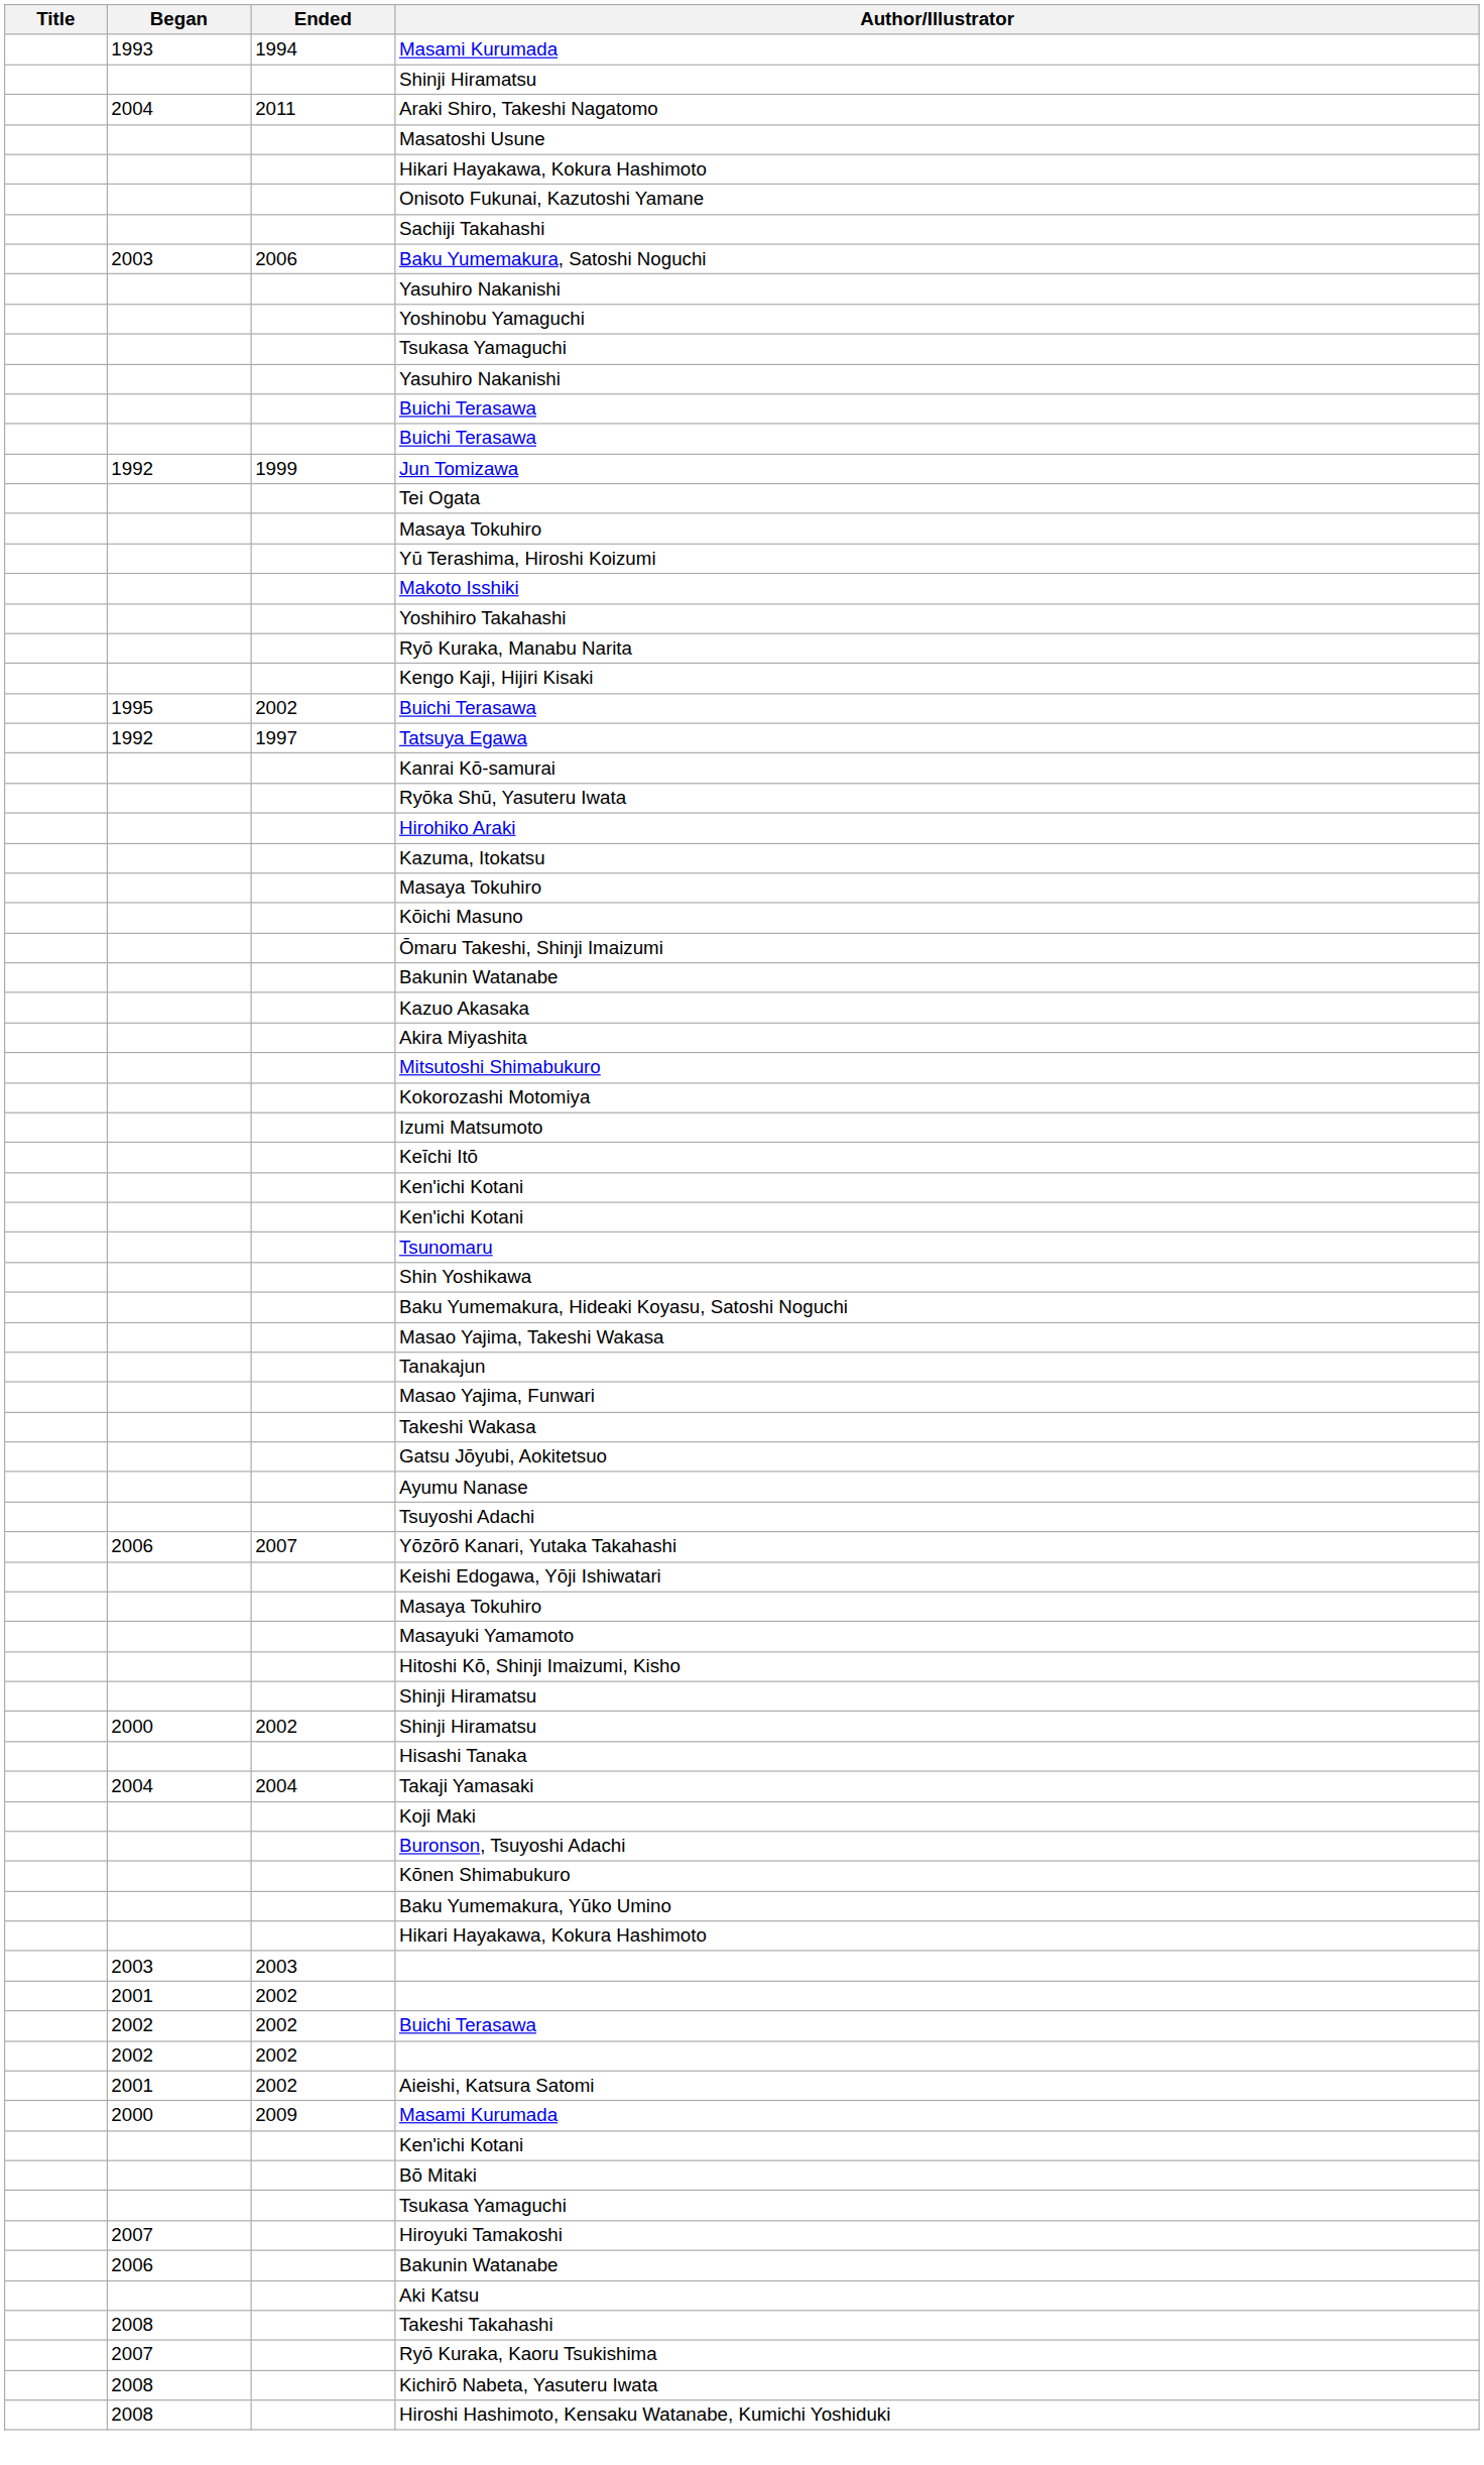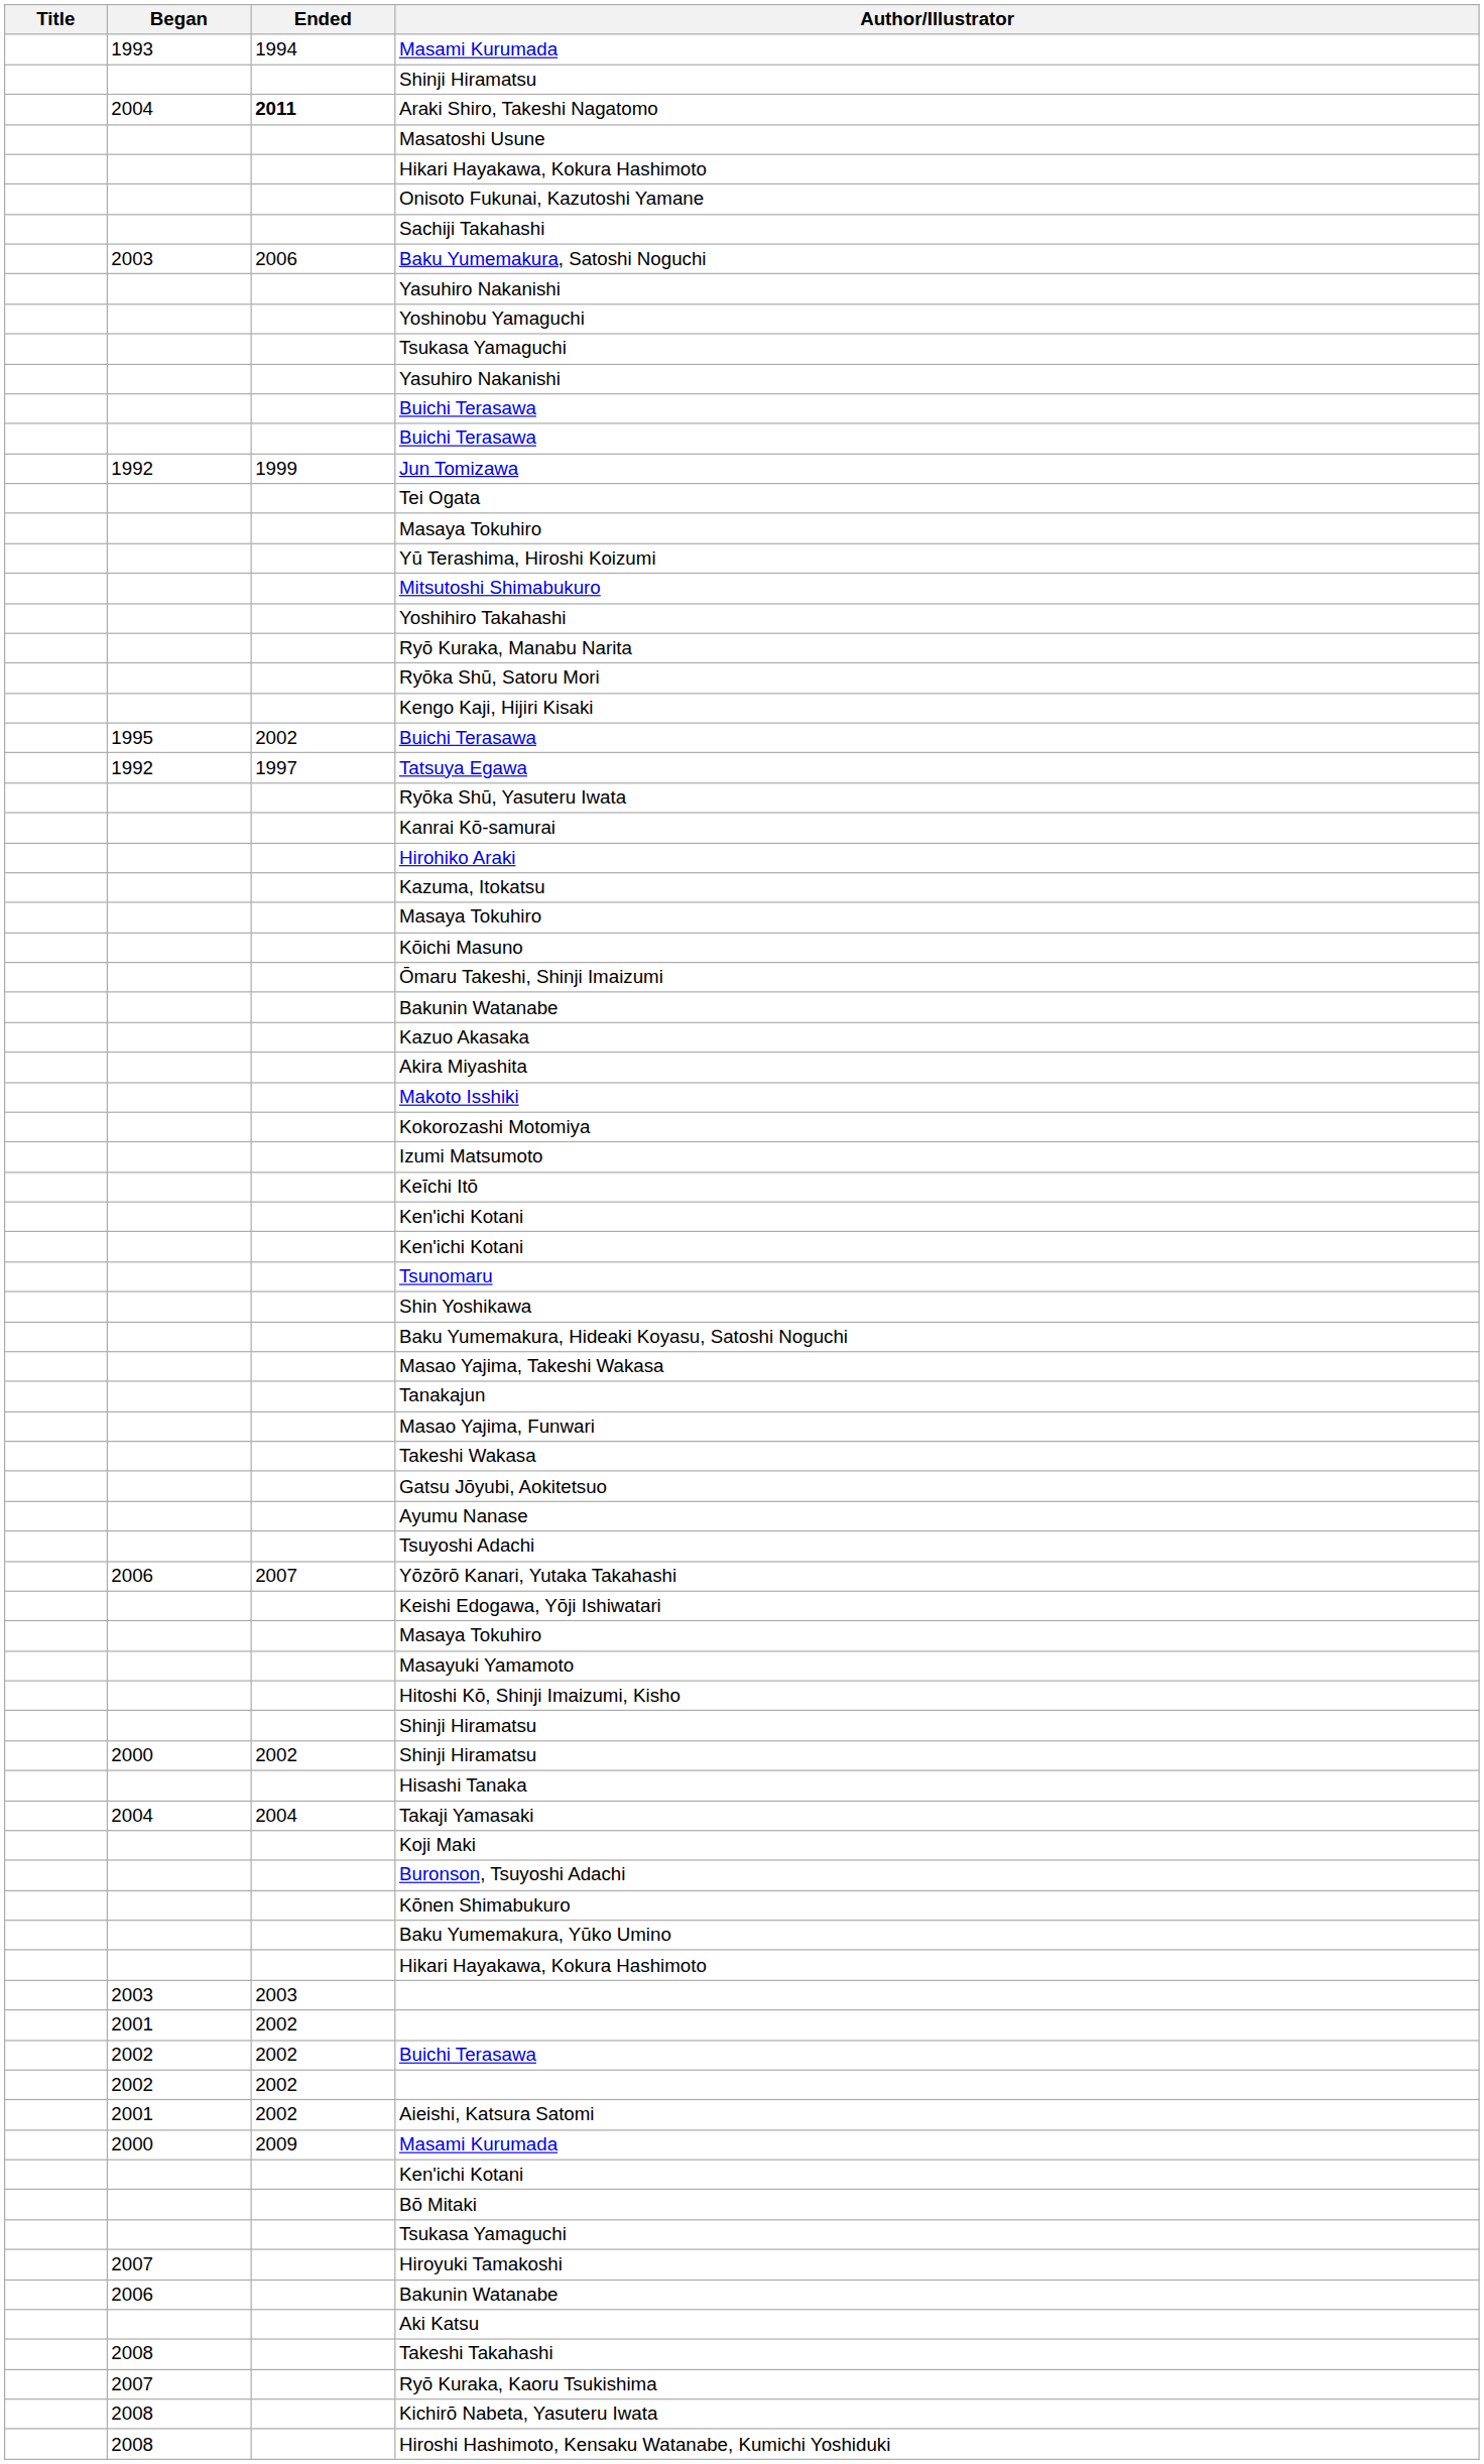Araki Shiro, Takeshi Nagatomo | Ended: normal -> bold
rows swapped: Makoto Isshiki <-> Mitsutoshi Shimabukuro
+ row: Ryōka Shū, Satoru Mori
rows swapped: Kanrai Kō-samurai <-> Ryōka Shū, Yasuteru Iwata
